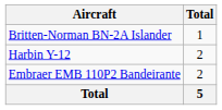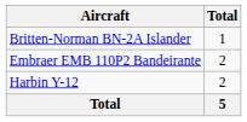rows swapped: Embraer EMB 110P2 Bandeirante <-> Harbin Y-12
